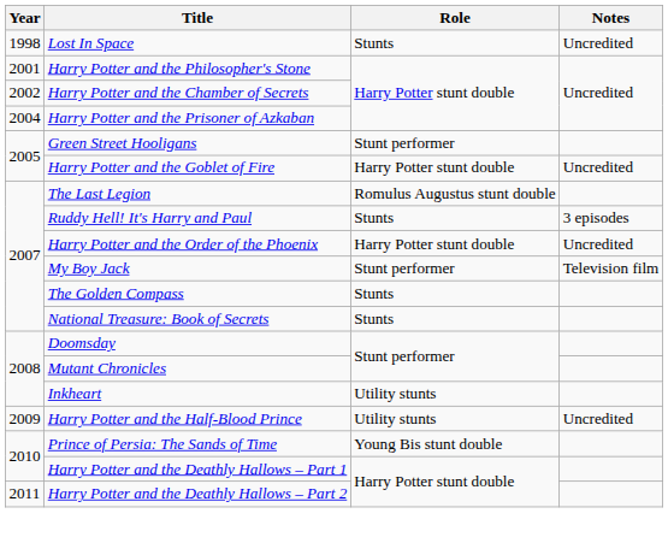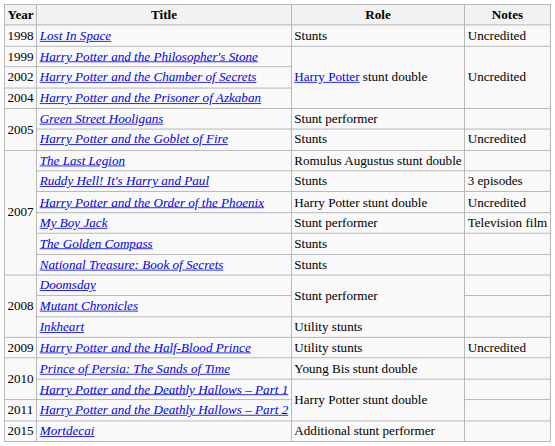Harry Potter and the Philosopher's Stone | Year: 2001 -> 1999
Harry Potter and the Goblet of Fire | Role: Harry Potter stunt double -> Stunts
+ row: 2015 | Mortdecai | Additional stunt performer
